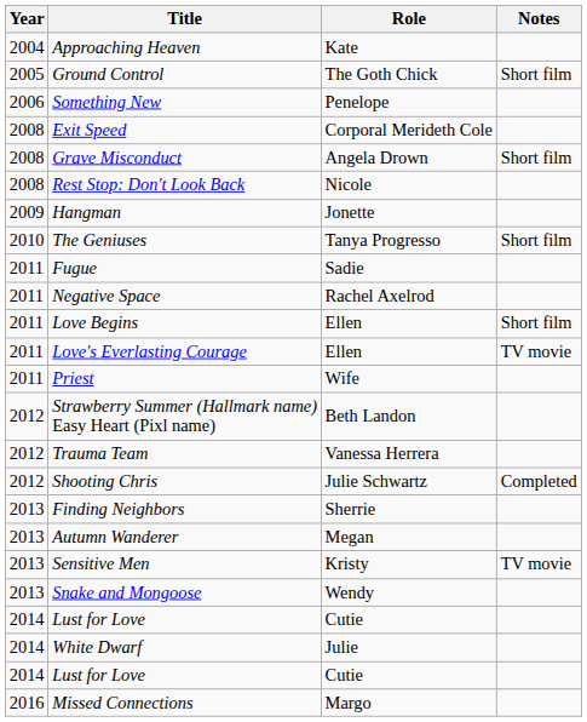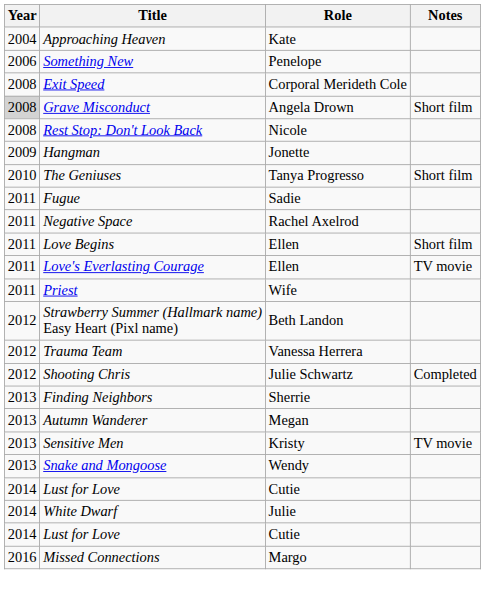- row: 2005 | Ground Control | The Goth Chick | Short film
Grave Misconduct | Year: no background -> lightgrey background
